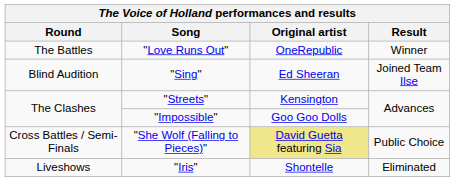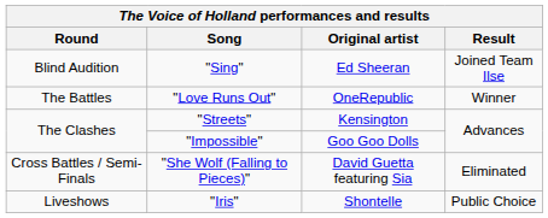rows swapped: "Sing" <-> "Love Runs Out"
"She Wolf (Falling to Pieces)" | Original artist: khaki background -> no background
"She Wolf (Falling to Pieces)" | Result: Public Choice -> Eliminated
"Iris" | Result: Eliminated -> Public Choice
